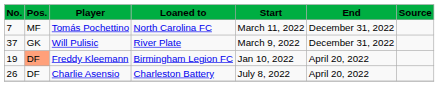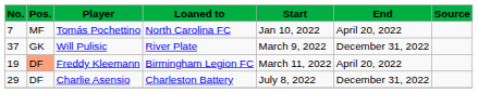Tomás Pochettino | Start: March 11, 2022 -> Jan 10, 2022
Tomás Pochettino | End: December 31, 2022 -> April 20, 2022
Freddy Kleemann | Start: Jan 10, 2022 -> March 11, 2022
Charlie Asensio | No.: 26 -> 29
Charlie Asensio | End: April 20, 2022 -> December 31, 2022
